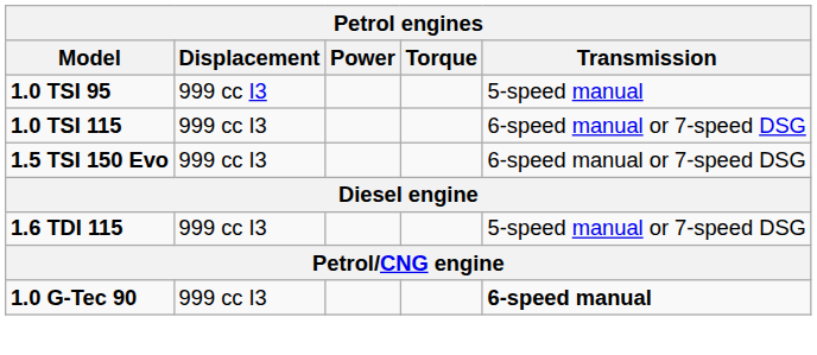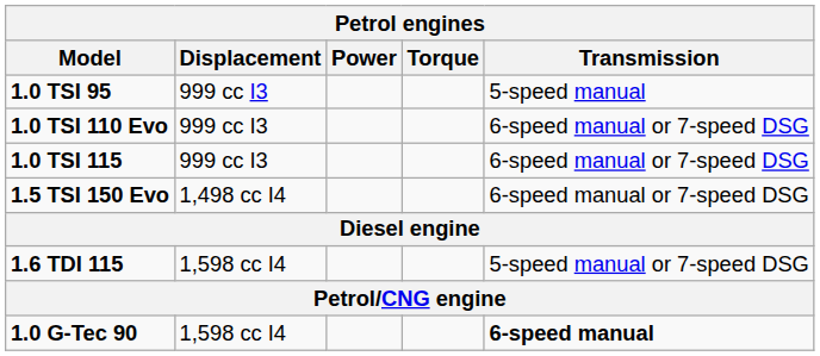+ row: 1.0 TSI 110 Evo | 999 cc I3 | 6-speed manual or 7-speed DSG
1.5 TSI 150 Evo | Displacement: 999 cc I3 -> 1,498 cc I4
1.6 TDI 115 | Displacement: 999 cc I3 -> 1,598 cc I4
1.0 G-Tec 90 | Displacement: 999 cc I3 -> 1,598 cc I4
